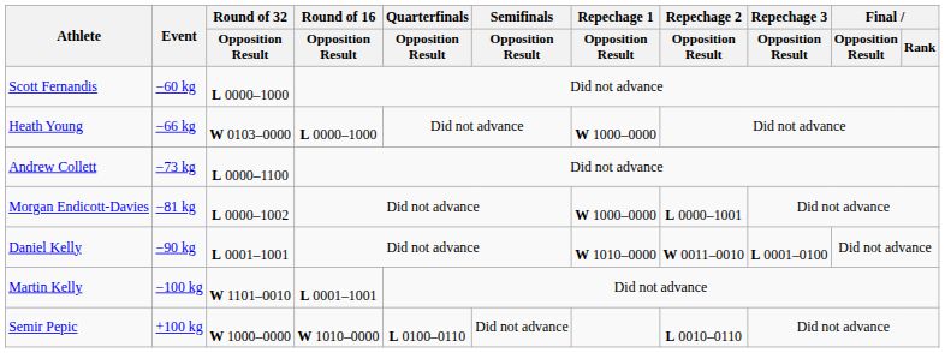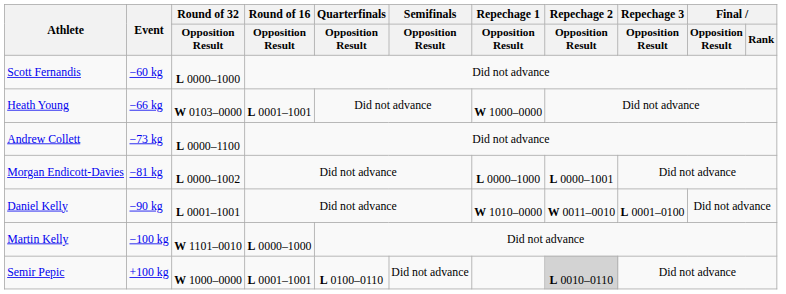Heath Young | Round of 16 / Opposition Result: L 0000–1000 -> L 0001–1001
Morgan Endicott-Davies | Repechage 1 / Opposition Result: W 1000–0000 -> L 0000–1000
Martin Kelly | Round of 16 / Opposition Result: L 0001–1001 -> L 0000–1000
Semir Pepic | Round of 16 / Opposition Result: W 1010–0000 -> L 0001–1001
Semir Pepic | Repechage 2 / Opposition Result: no background -> lightgrey background
